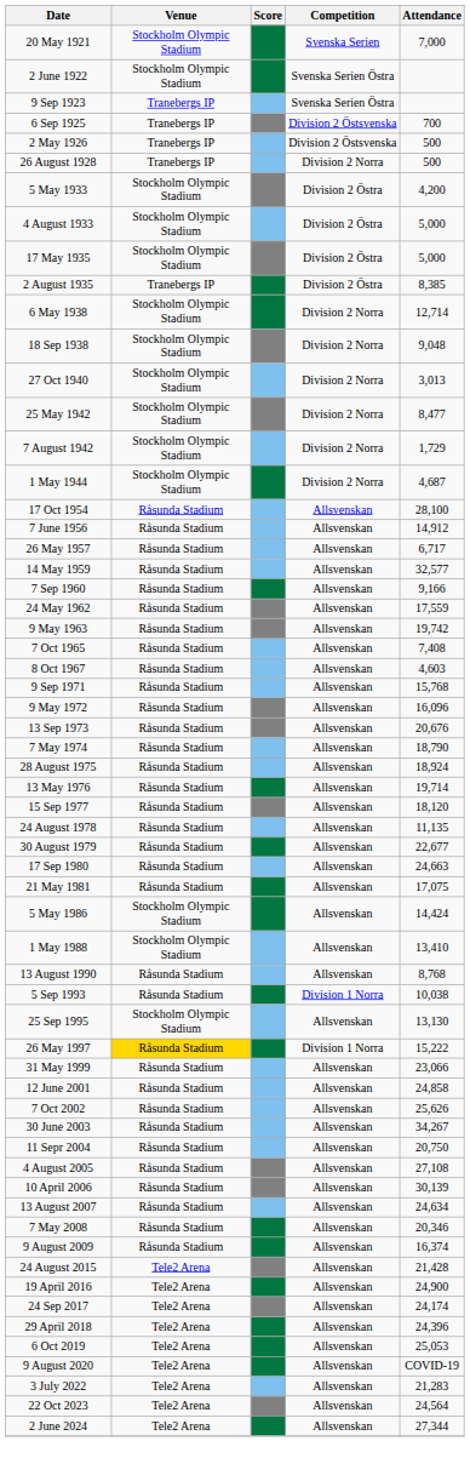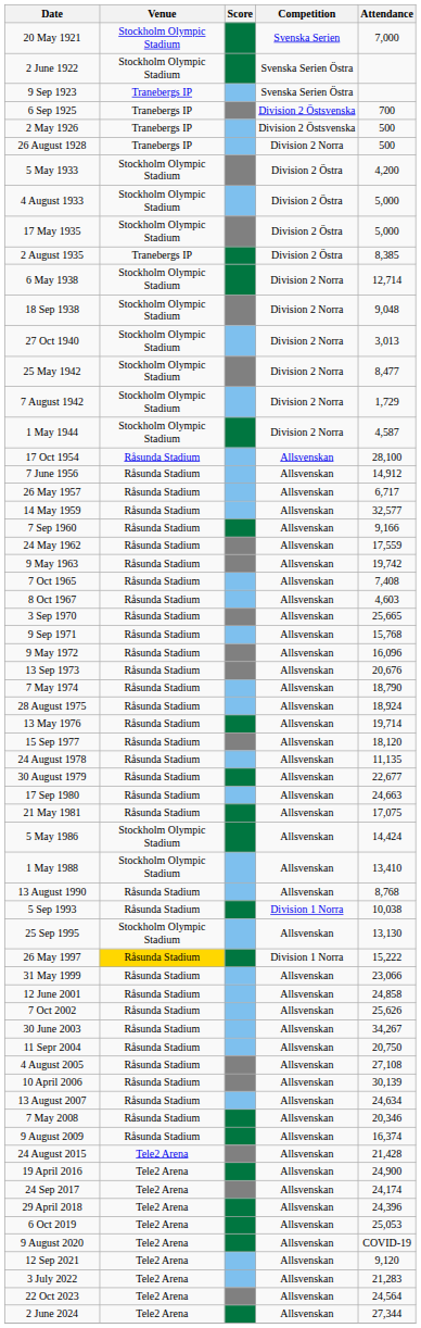1 May 1944 | Attendance: 4,687 -> 4,587
+ row: 3 Sep 1970 | Råsunda Stadium | Allsvenskan | 25,665
+ row: 12 Sep 2021 | Tele2 Arena | Allsvenskan | 9,120
